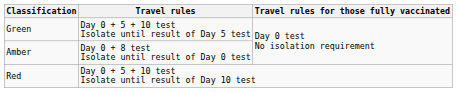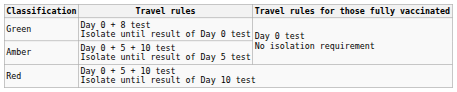Green | Travel rules: Day 0 + 5 + 10 test Isolate until result of Day 5 test -> Day 0 + 8 test Isolate until result of Day 0 test
Amber | Travel rules: Day 0 + 8 test Isolate until result of Day 0 test -> Day 0 + 5 + 10 test Isolate until result of Day 5 test
